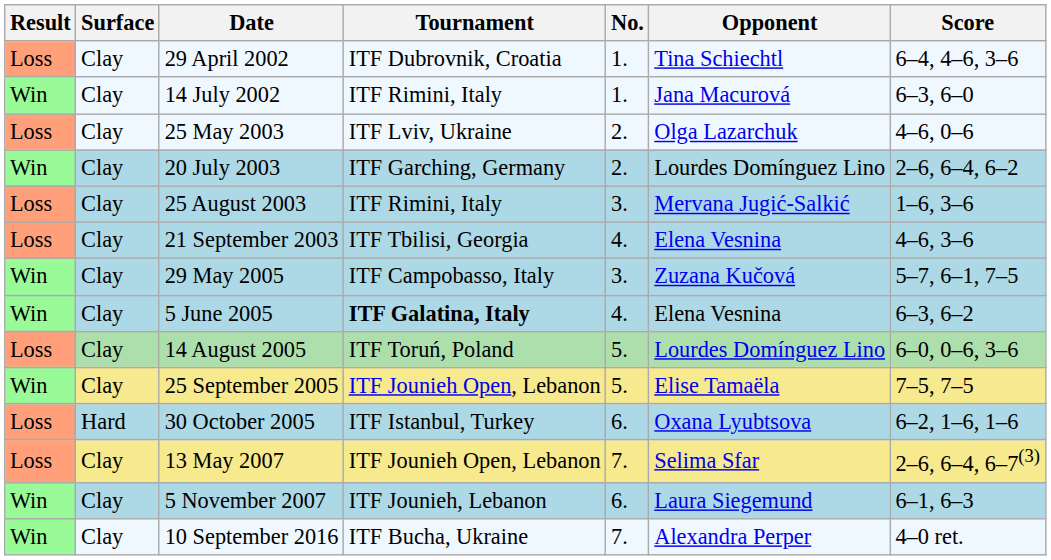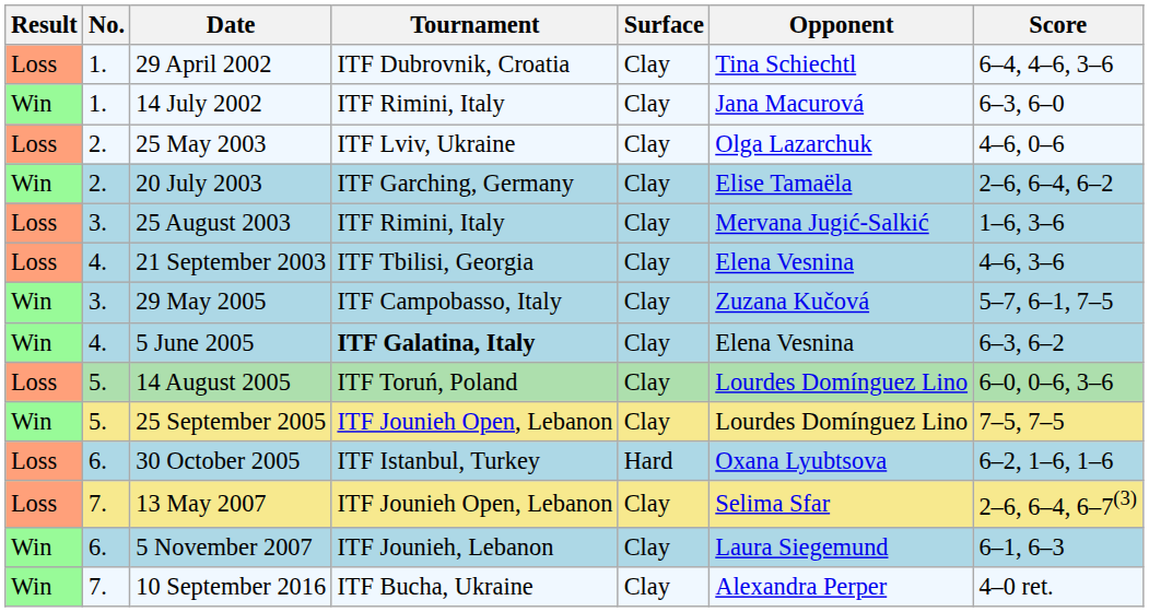columns swapped: No. <-> Surface
20 July 2003 | Opponent: Lourdes Domínguez Lino -> Elise Tamaëla
25 September 2005 | Opponent: Elise Tamaëla -> Lourdes Domínguez Lino
